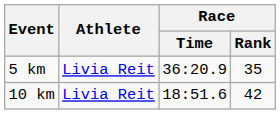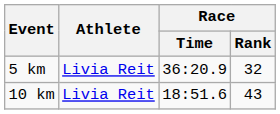5 km | Race / Rank: 35 -> 32
10 km | Race / Rank: 42 -> 43
